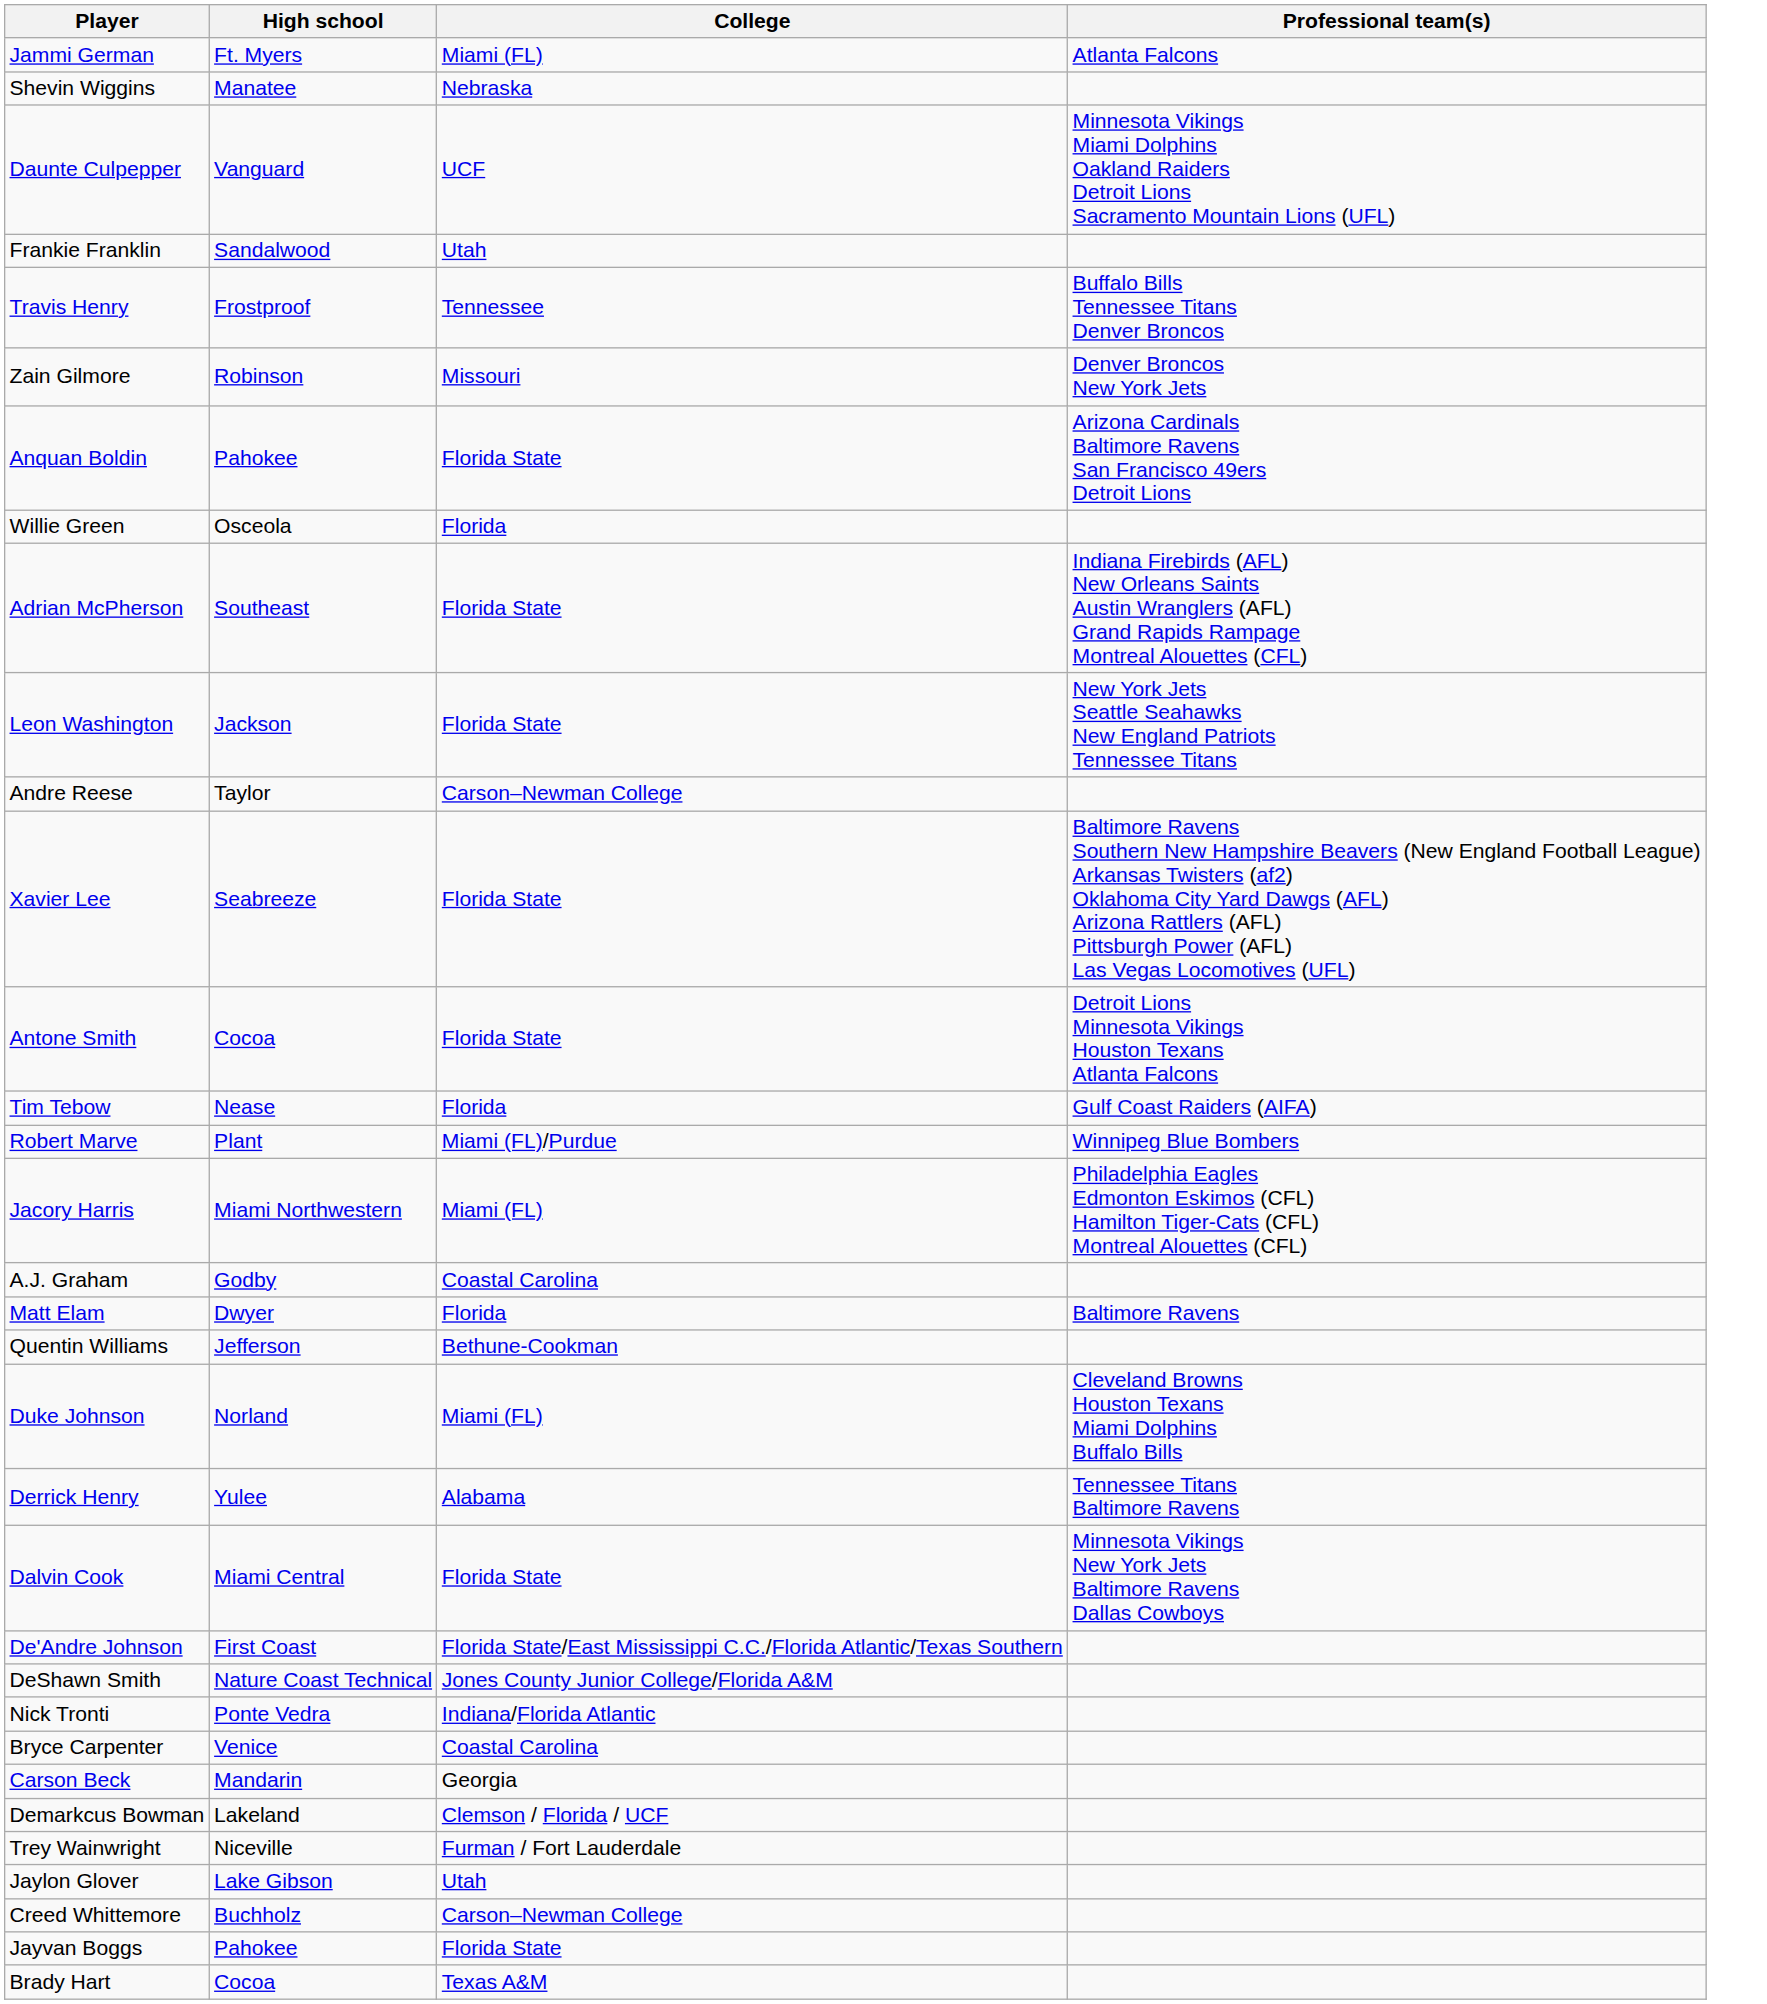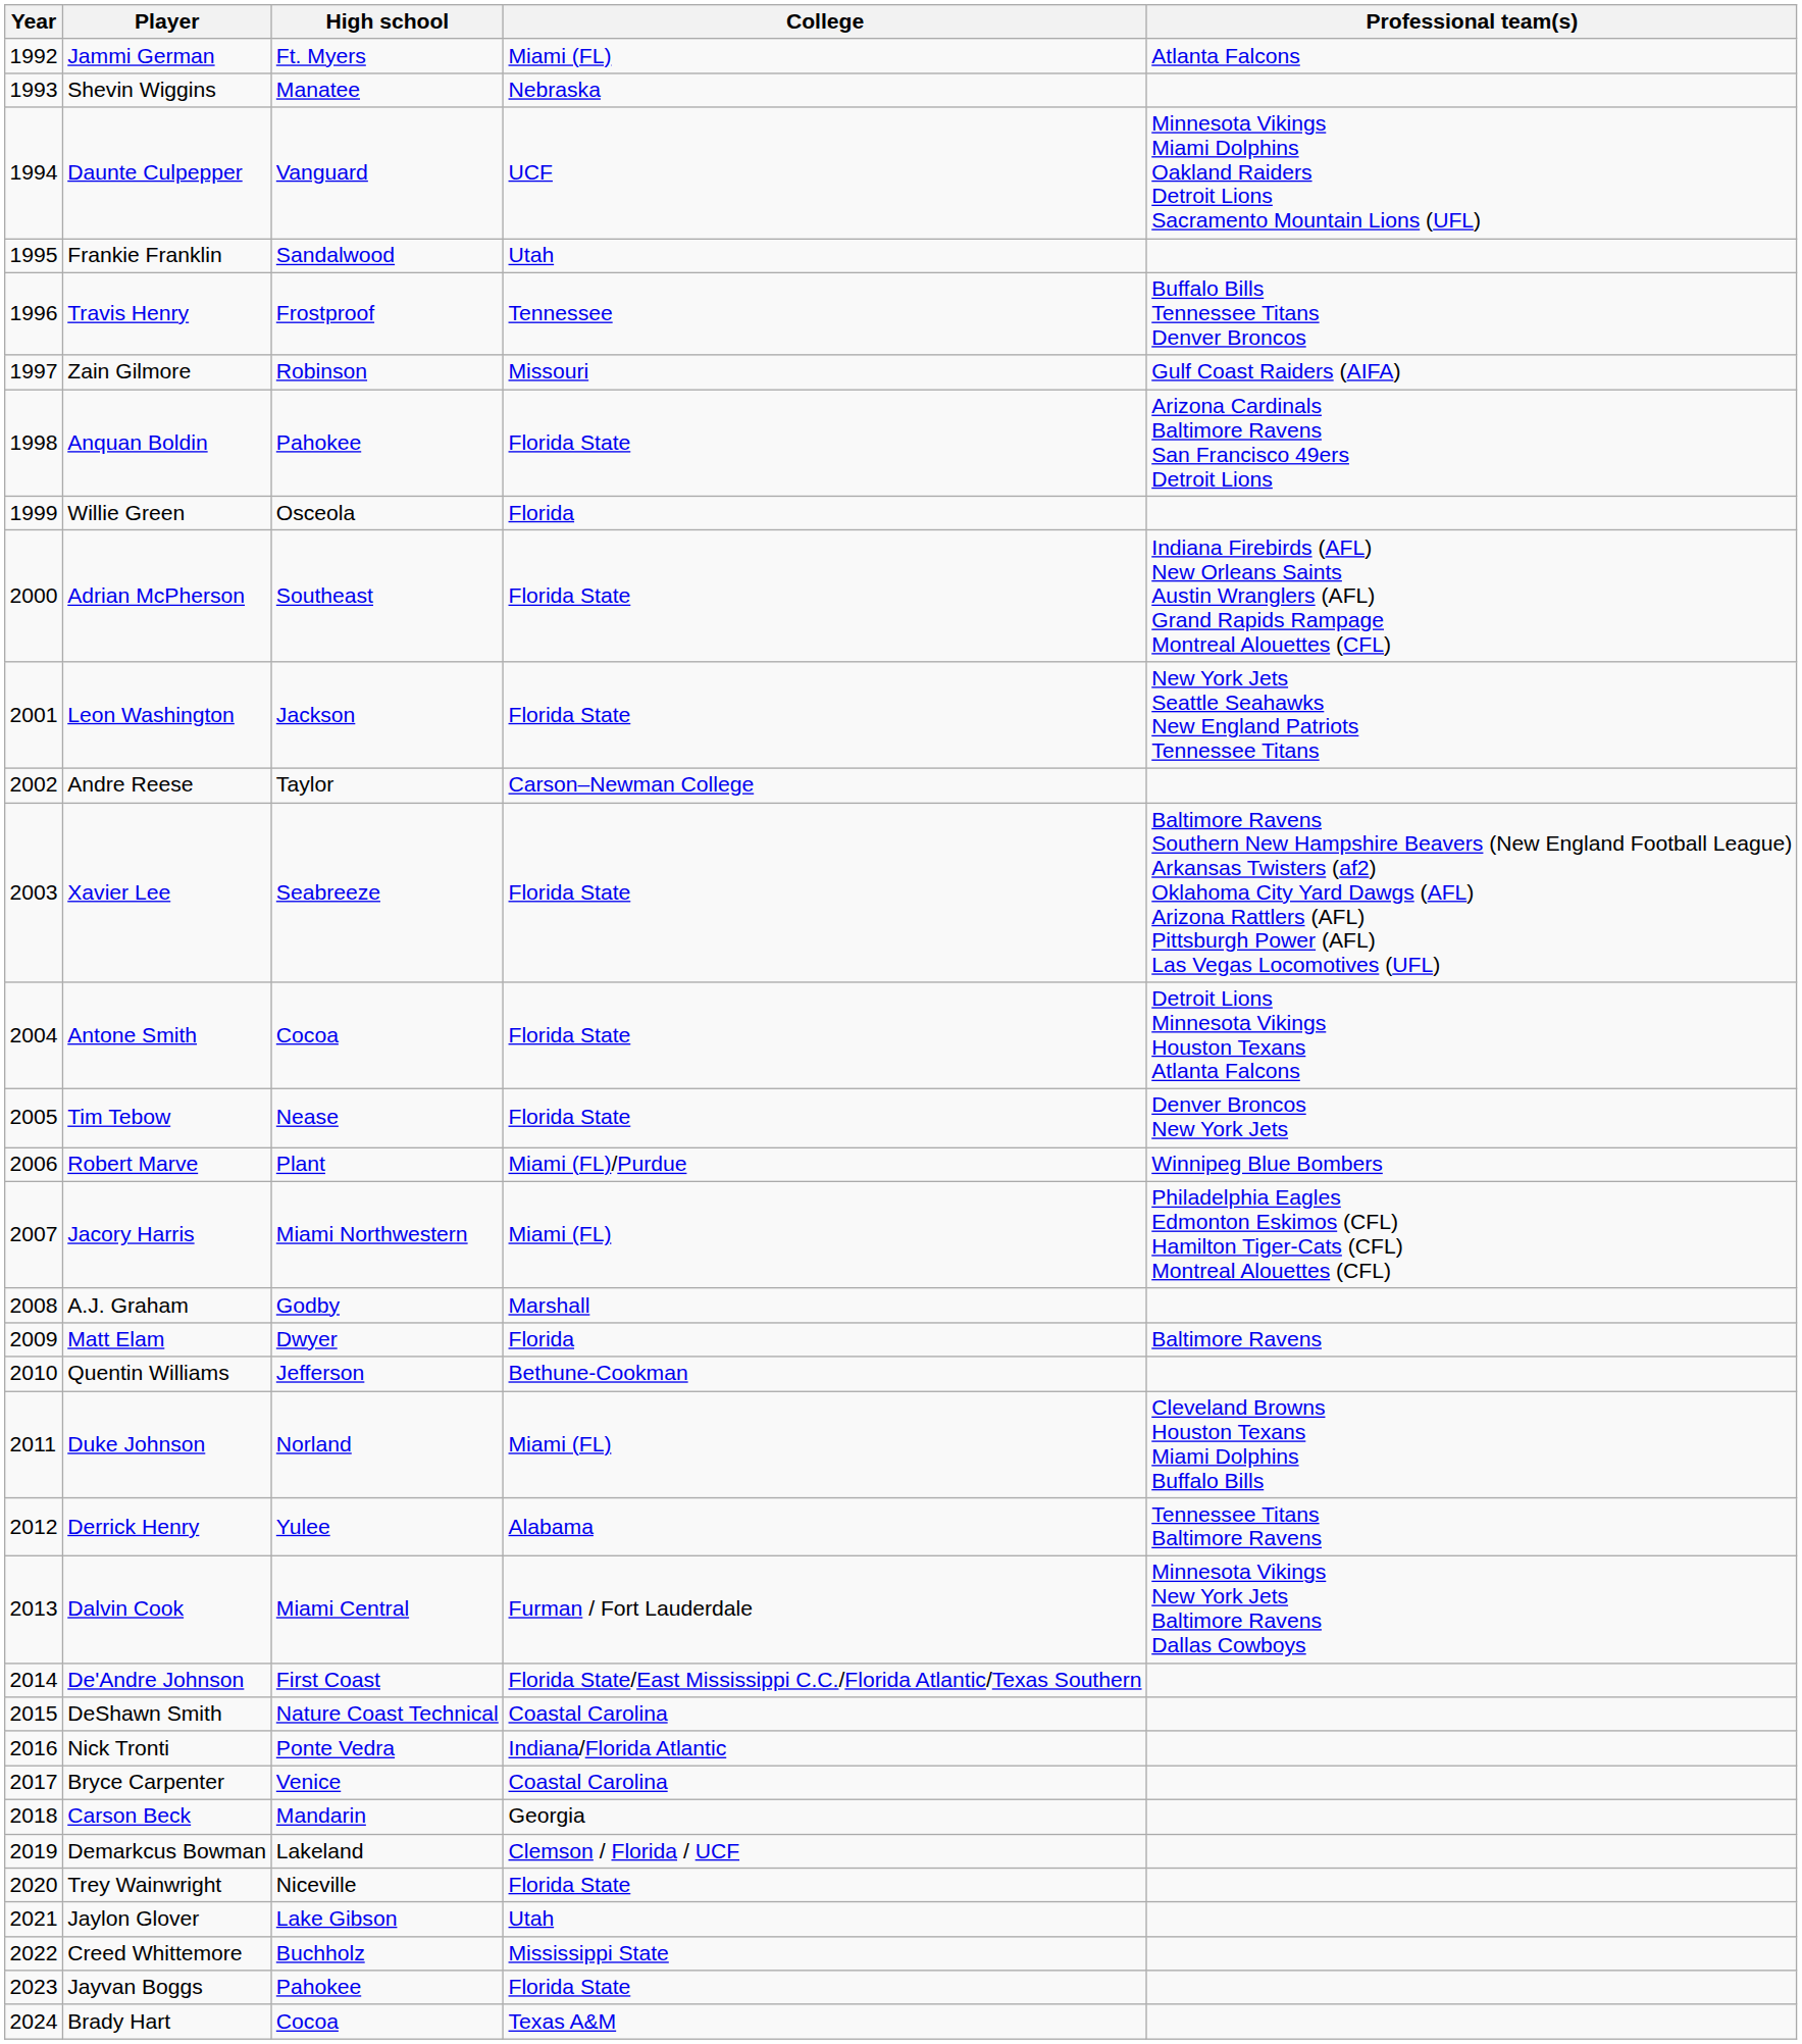+ column: Year | 1992 | 1993 | 1994 | 1995 | 1996 | 1997 | 1998 | 1999 | 2000 | 2001 | 2002 | 2003 | 2004 | 2005 | 2006 | 2007 | 2008 | 2009 | 2010 | 2011 | 2012 | 2013 | 2014 | 2015 | 2016 | 2017 | 2018 | 2019 | 2020 | 2021 | 2022 | 2023 | 2024
Zain Gilmore | Professional team(s): Denver Broncos New York Jets -> Gulf Coast Raiders (AIFA)
Tim Tebow | College: Florida -> Florida State
Tim Tebow | Professional team(s): Gulf Coast Raiders (AIFA) -> Denver Broncos New York Jets
A.J. Graham | College: Coastal Carolina -> Marshall
Dalvin Cook | College: Florida State -> Furman / Fort Lauderdale
DeShawn Smith | College: Jones County Junior College/Florida A&M -> Coastal Carolina
Trey Wainwright | College: Furman / Fort Lauderdale -> Florida State
Creed Whittemore | College: Carson–Newman College -> Mississippi State
